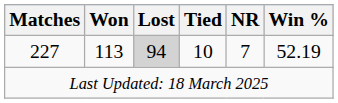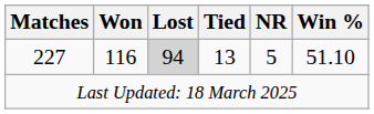227 | Won: 113 -> 116
227 | Tied: 10 -> 13
227 | NR: 7 -> 5
227 | Win %: 52.19 -> 51.10
